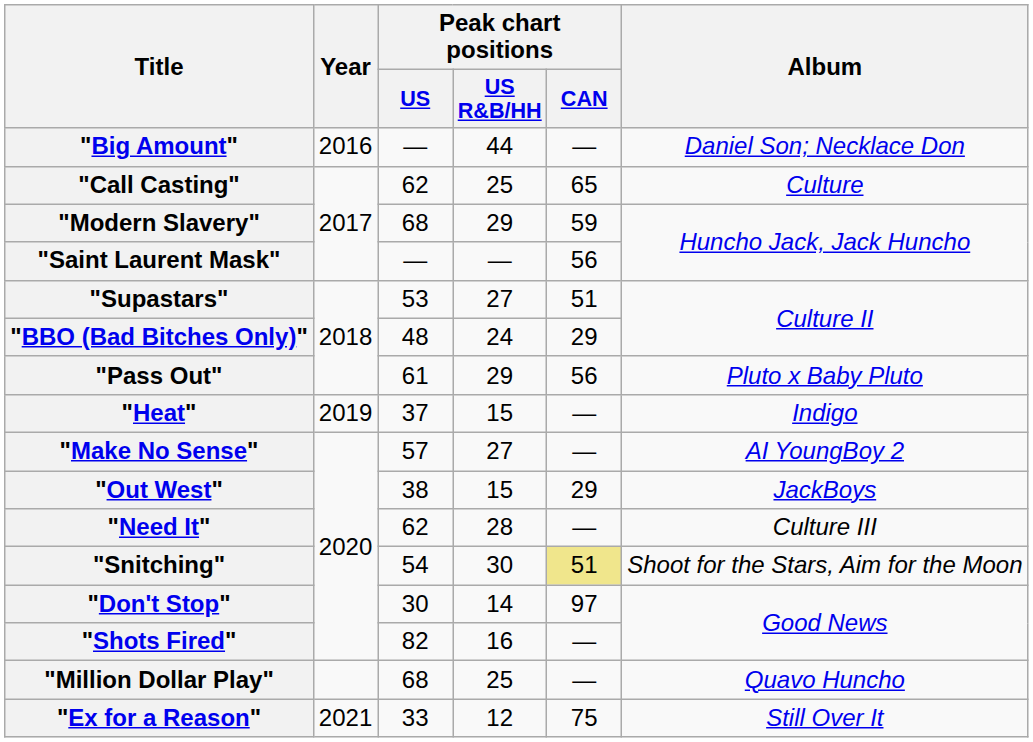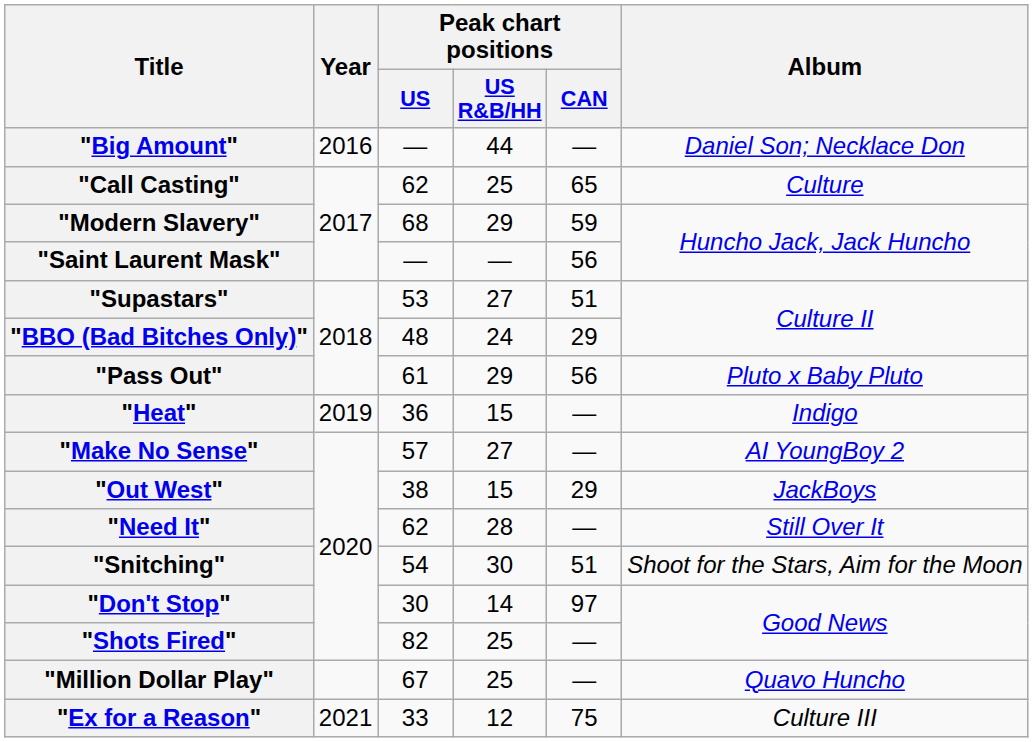"Heat" | Peak chart positions / US: 37 -> 36
"Need It" | Album: Culture III -> Still Over It
"Snitching" | Peak chart positions / CAN: khaki background -> no background
"Shots Fired" | Peak chart positions / US R&B/HH: 16 -> 25
"Million Dollar Play" | Peak chart positions / US: 68 -> 67
"Ex for a Reason" | Album: Still Over It -> Culture III
